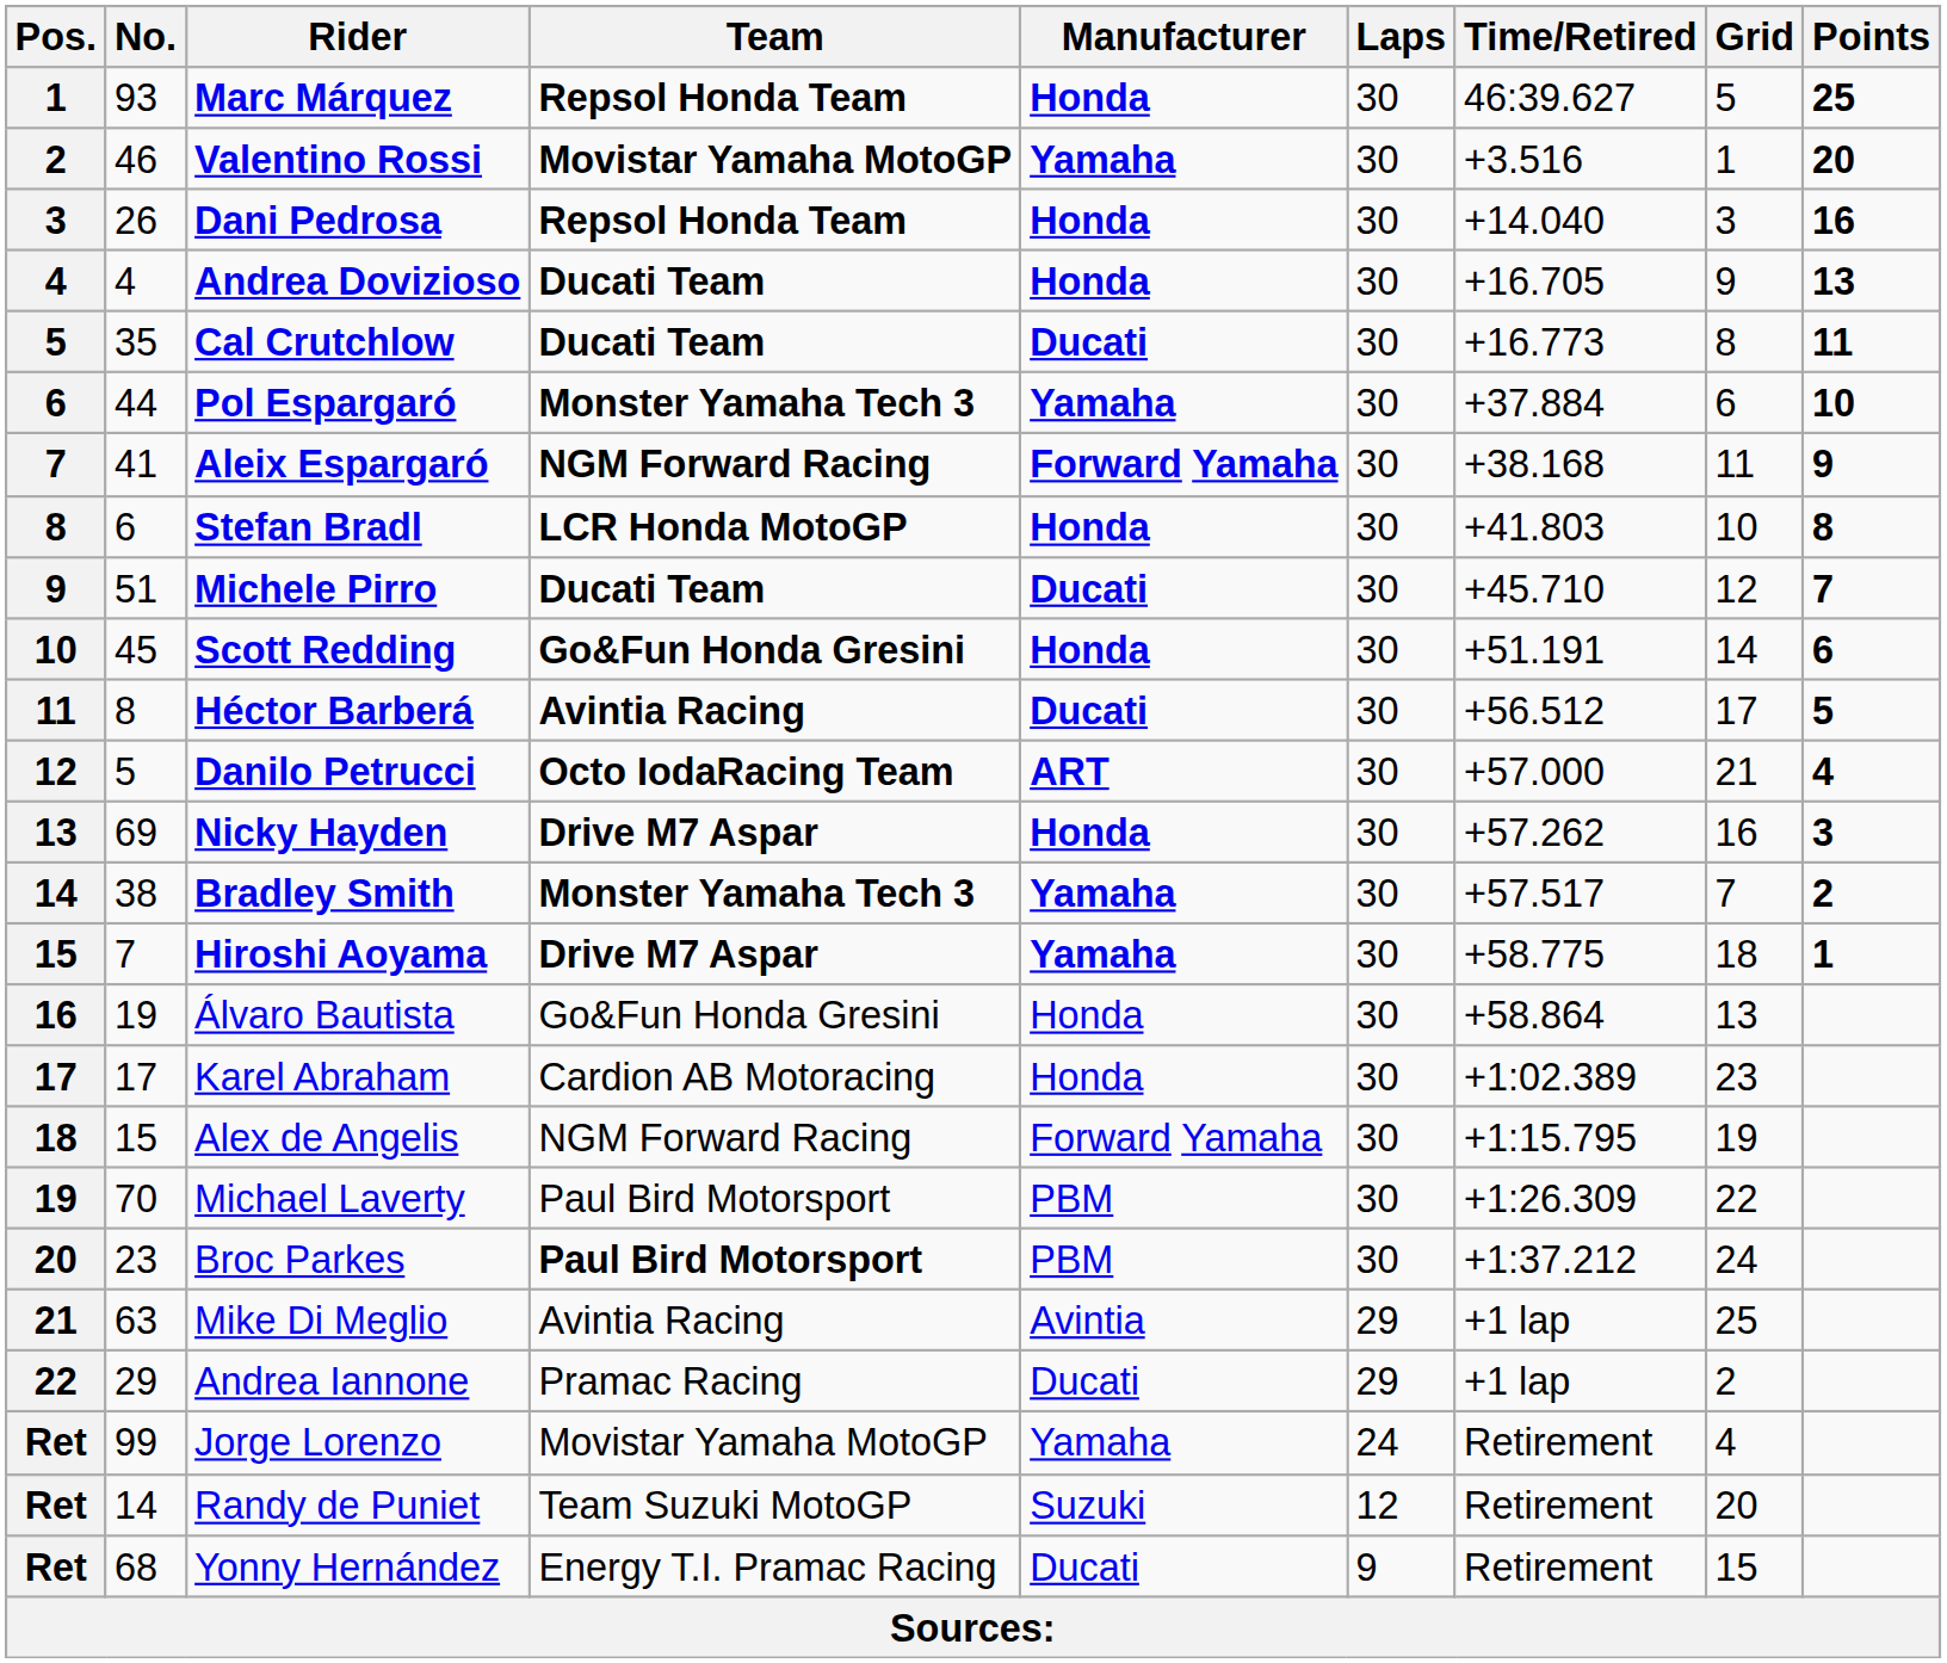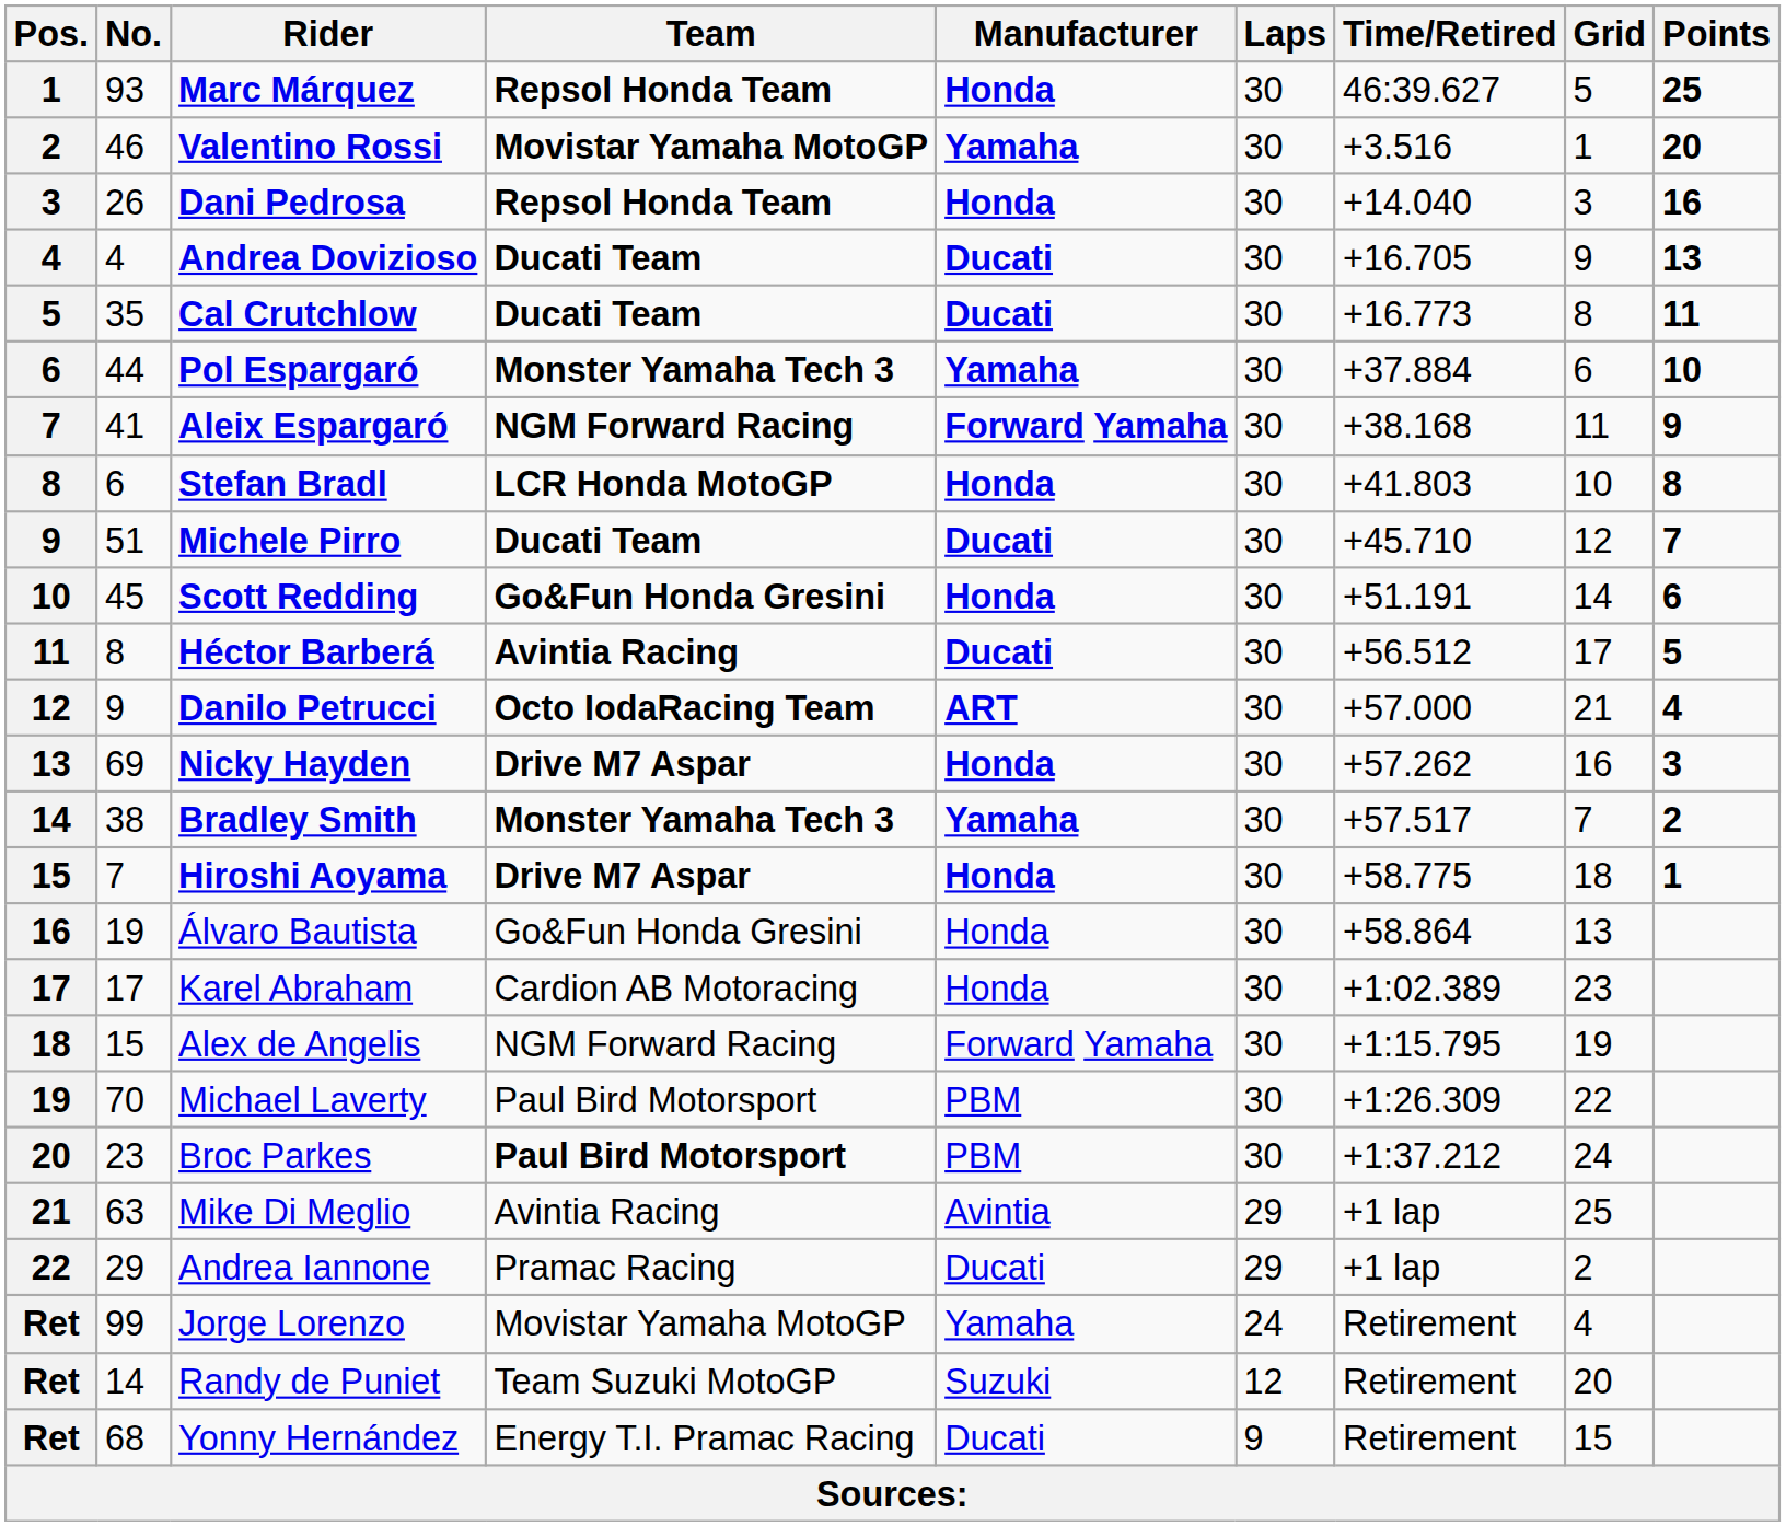Andrea Dovizioso | Manufacturer: Honda -> Ducati
Danilo Petrucci | No.: 5 -> 9
Hiroshi Aoyama | Manufacturer: Yamaha -> Honda
